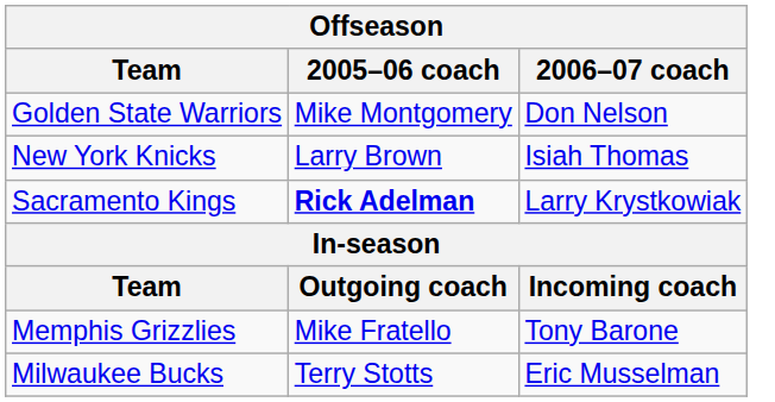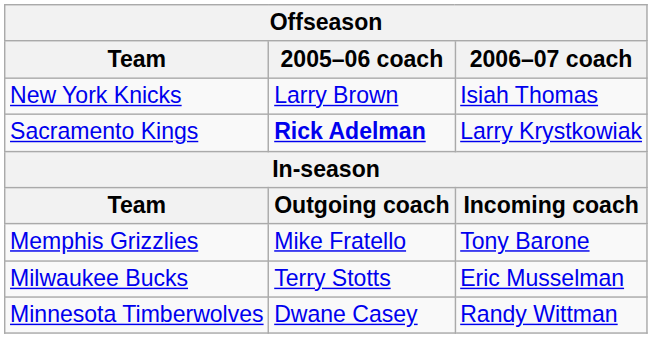- row: Golden State Warriors | Mike Montgomery | Don Nelson
+ row: Minnesota Timberwolves | Dwane Casey | Randy Wittman
